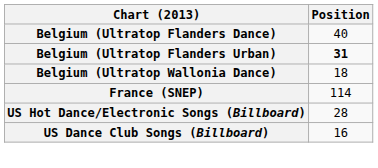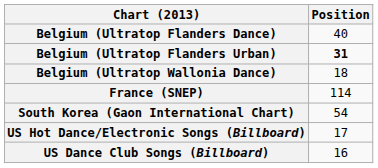+ row: South Korea (Gaon International Chart) | 54
US Hot Dance/Electronic Songs (Billboard) | Position: 28 -> 17
